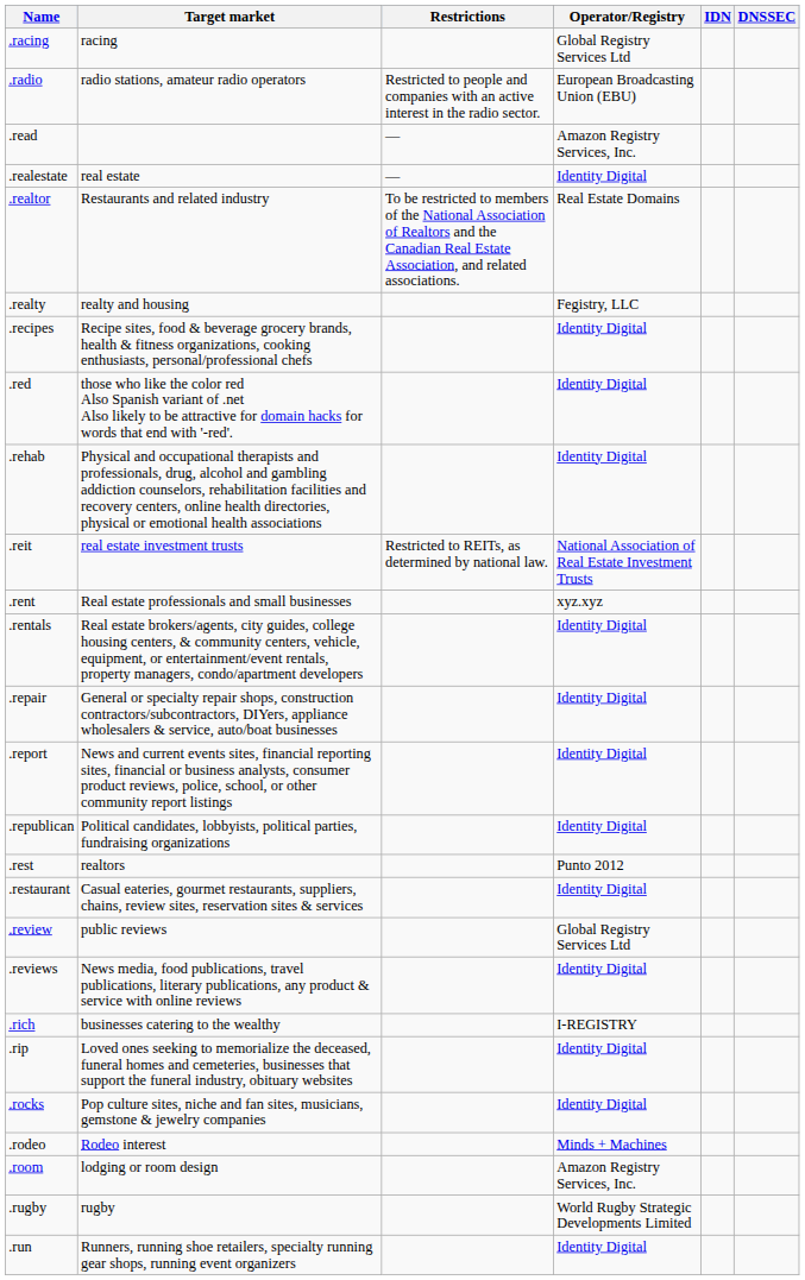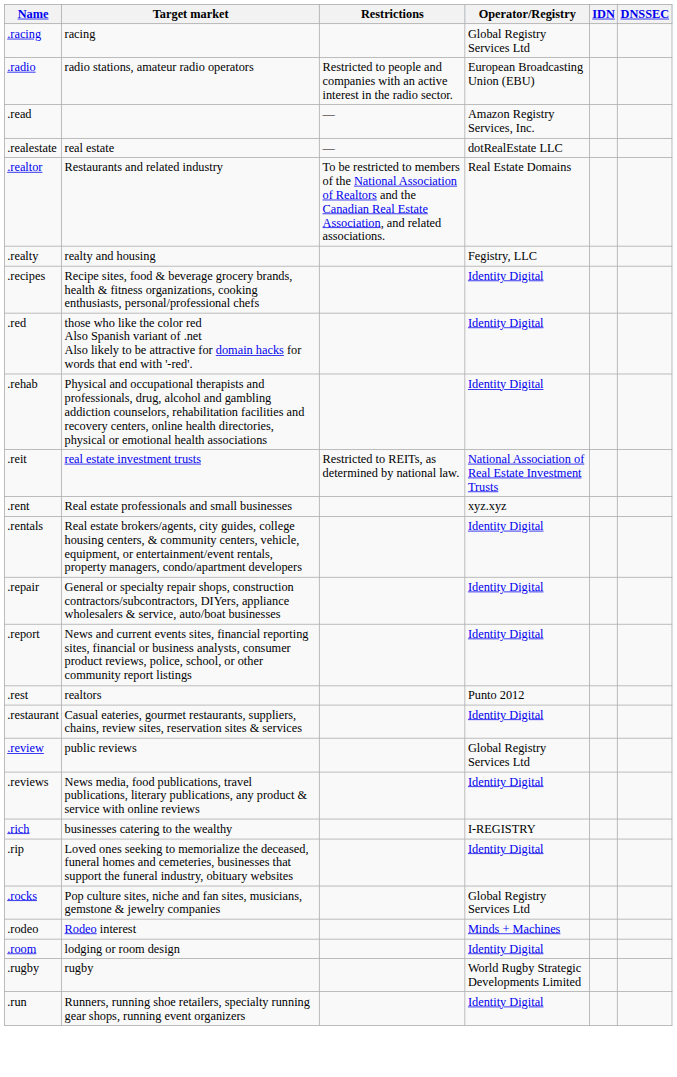.realestate | Operator/Registry: Identity Digital -> dotRealEstate LLC
- row: .republican | Political candidates, lobbyists, political parties, fundraising organizations | Identity Digital
.rocks | Operator/Registry: Identity Digital -> Global Registry Services Ltd
.room | Operator/Registry: Amazon Registry Services, Inc. -> Identity Digital
